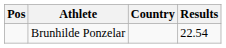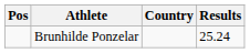Brunhilde Ponzelar | Results: 22.54 -> 25.24
